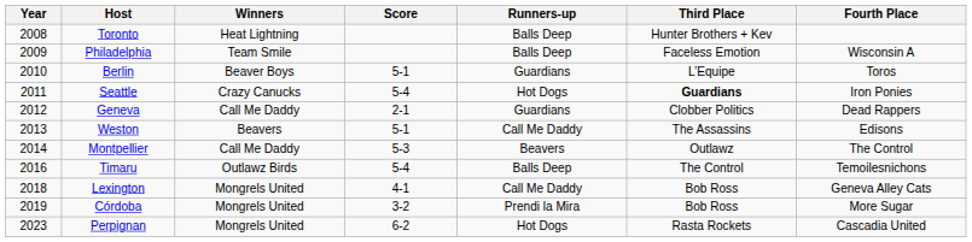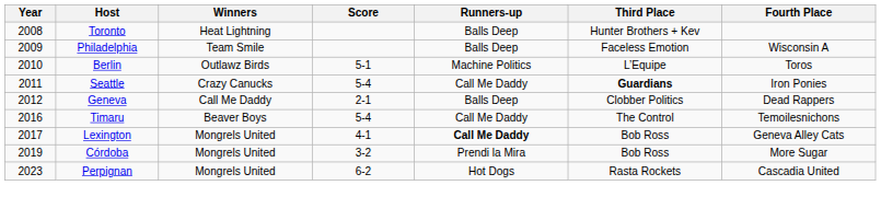Berlin | Winners: Beaver Boys -> Outlawz Birds
Berlin | Runners-up: Guardians -> Machine Politics
Seattle | Runners-up: Hot Dogs -> Call Me Daddy
Geneva | Runners-up: Guardians -> Balls Deep
- row: 2013 | Weston | Beavers | 5-1 | Call Me Daddy | The Assassins | Edisons
- row: 2014 | Montpellier | Call Me Daddy | 5-3 | Beavers | Outlawz | The Control
Timaru | Winners: Outlawz Birds -> Beaver Boys
Timaru | Runners-up: Balls Deep -> Call Me Daddy
Lexington | Year: 2018 -> 2017
Lexington | Runners-up: normal -> bold
